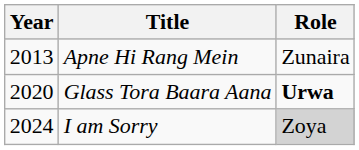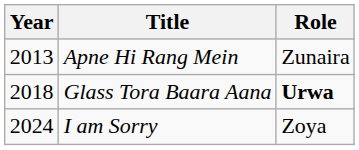Glass Tora Baara Aana | Year: 2020 -> 2018
I am Sorry | Role: lightgrey background -> no background
